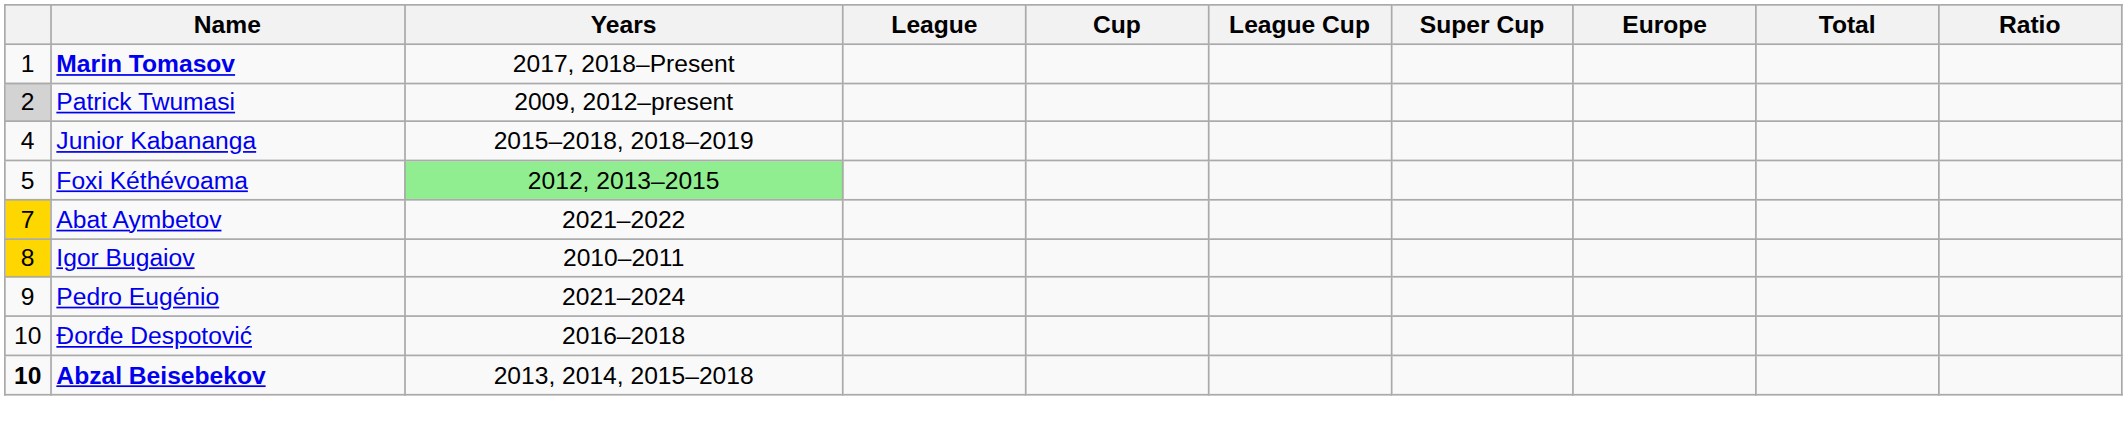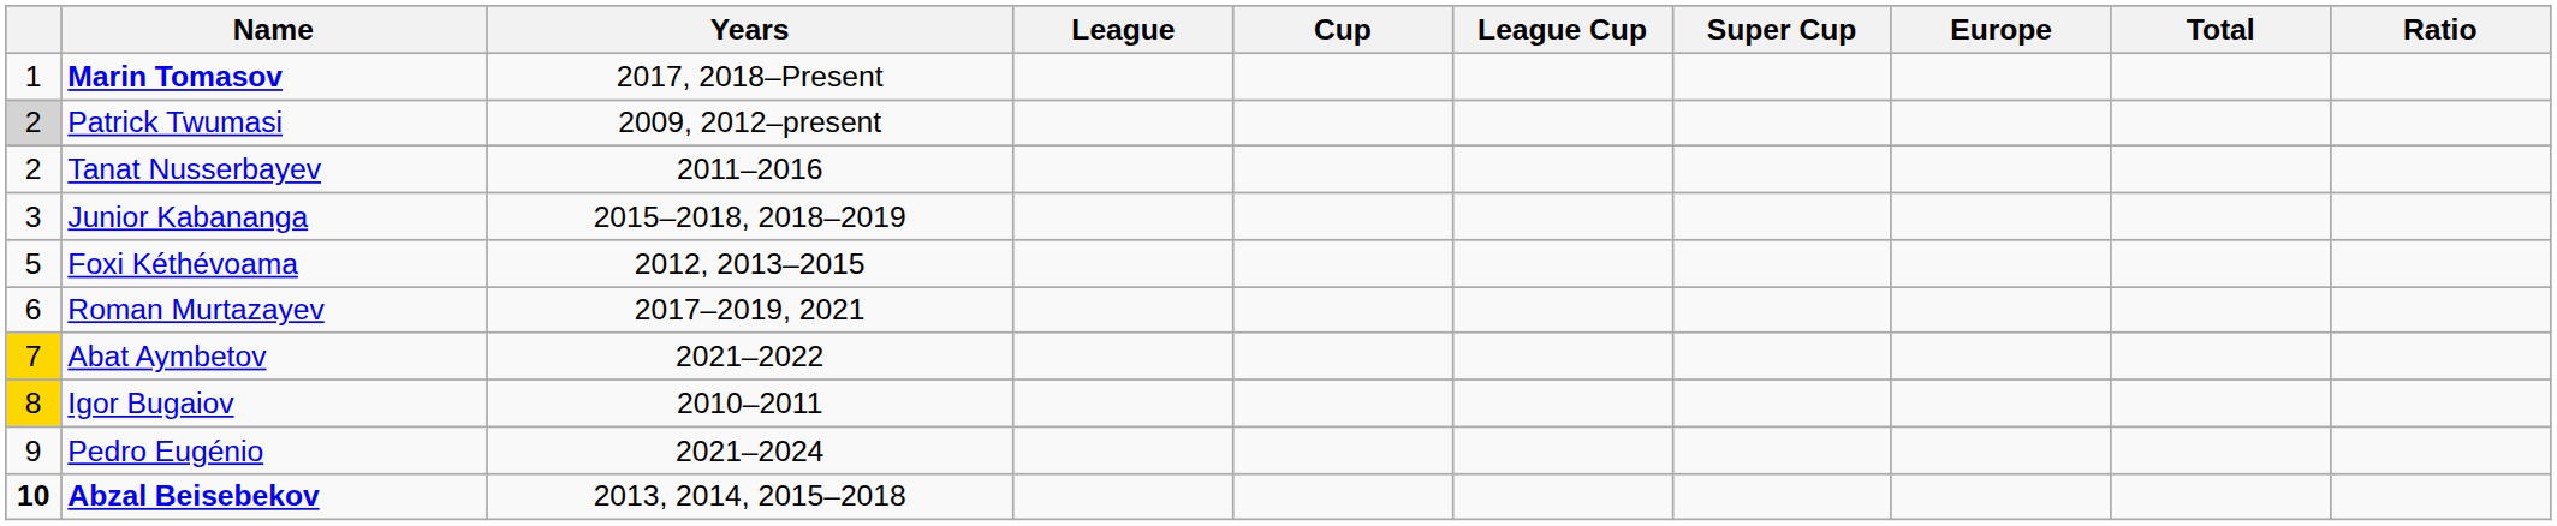+ row: 2 | Tanat Nusserbayev | 2011–2016
Junior Kabananga | column 1: 4 -> 3
Foxi Kéthévoama | Years: lightgreen background -> no background
+ row: 6 | Roman Murtazayev | 2017–2019, 2021
- row: 10 | Đorđe Despotović | 2016–2018
